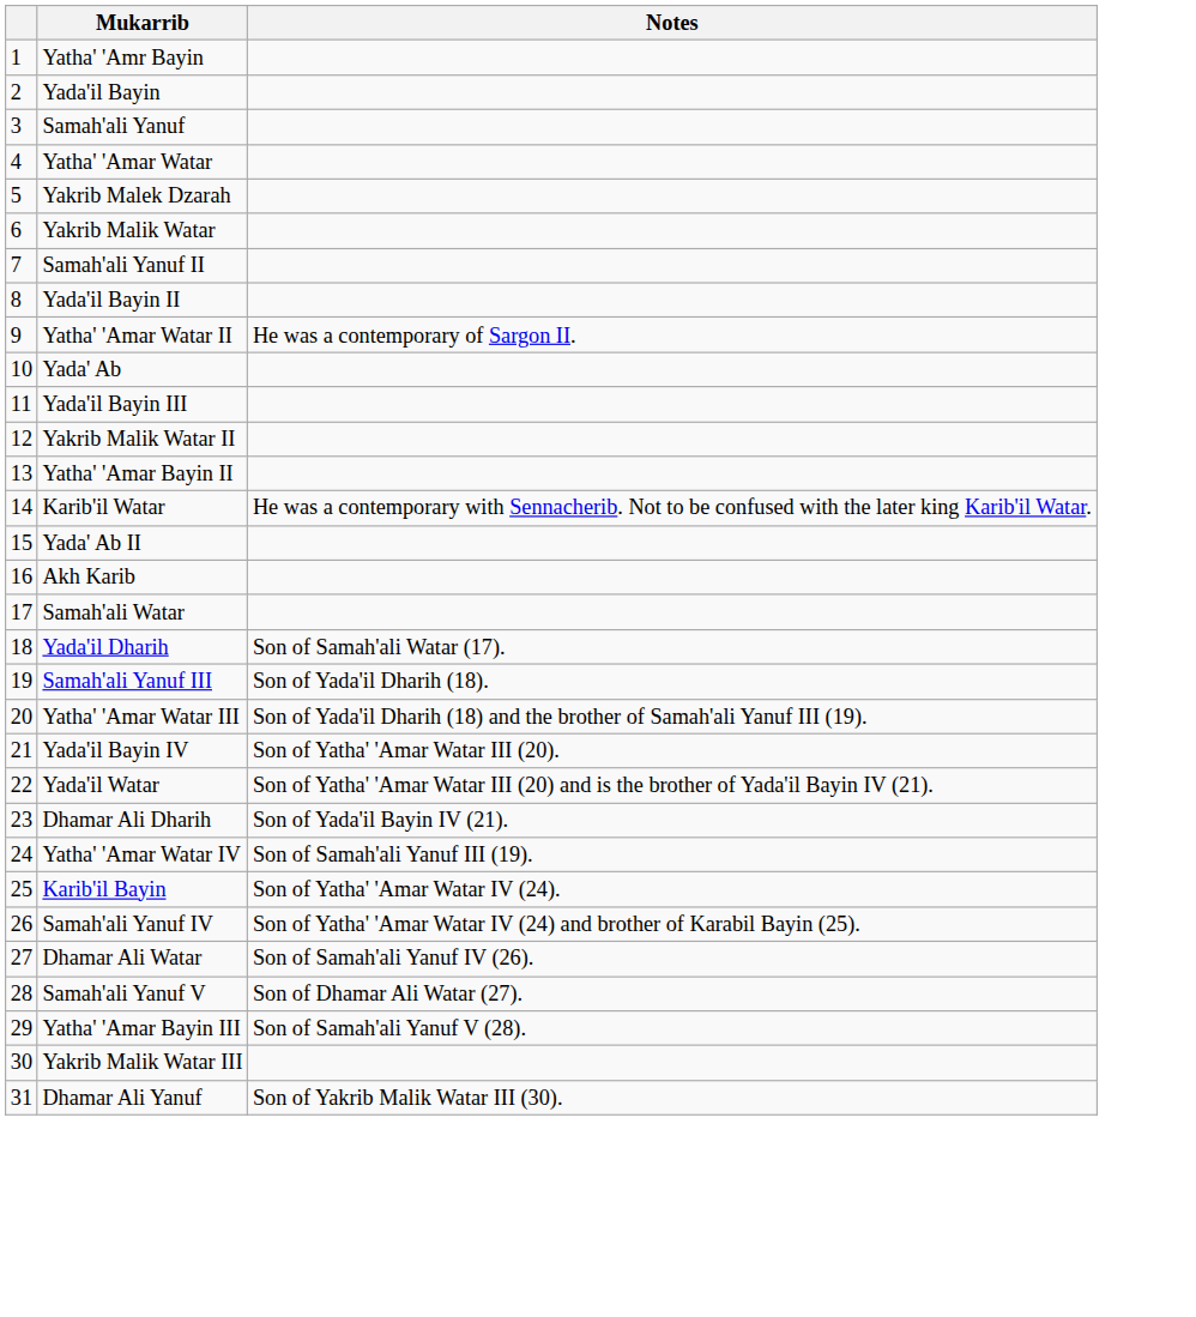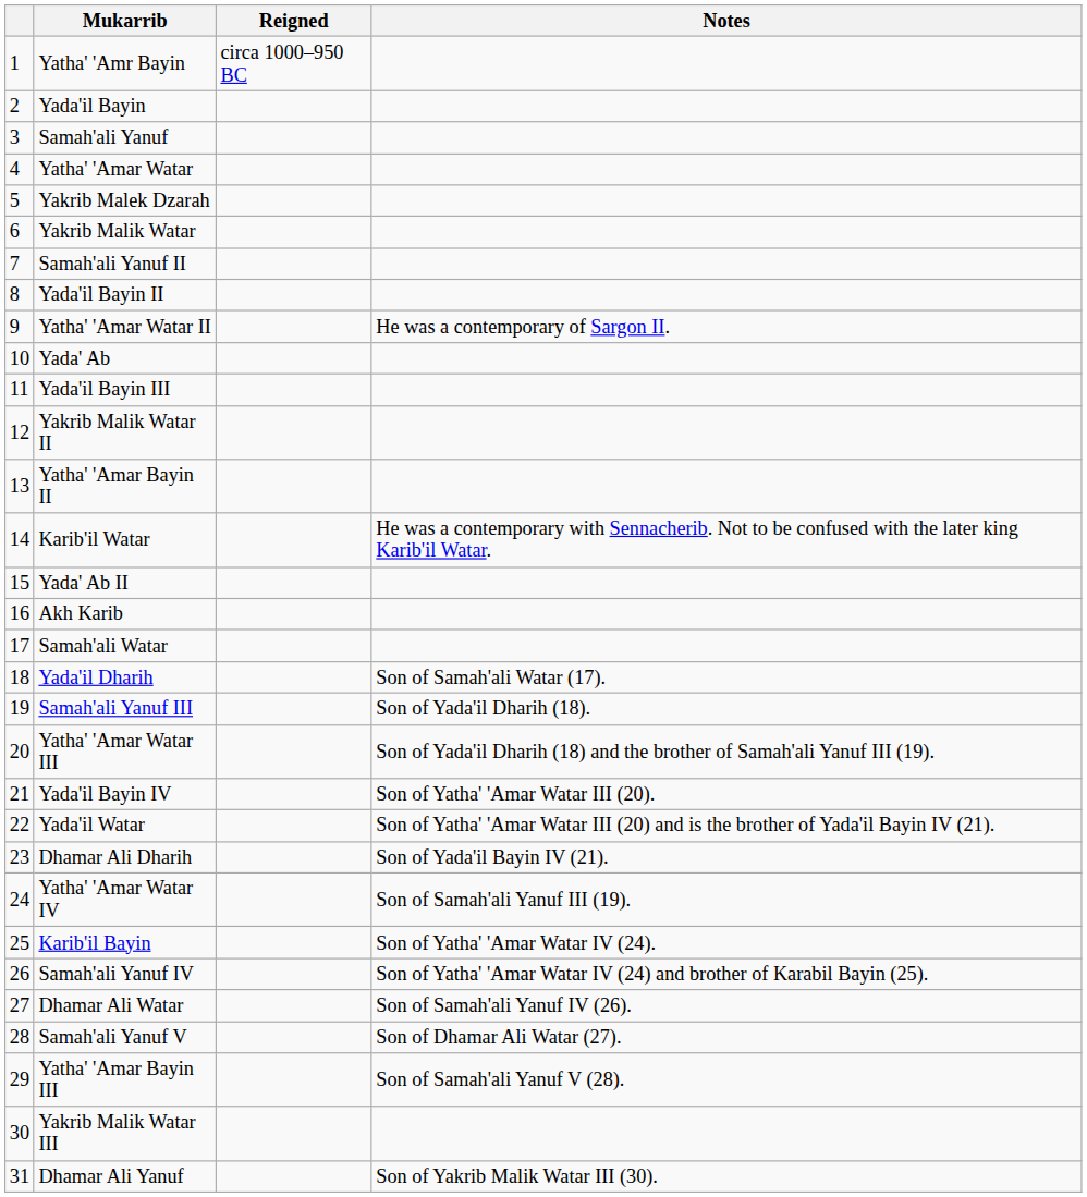+ column: Reigned | circa 1000–950 BC
